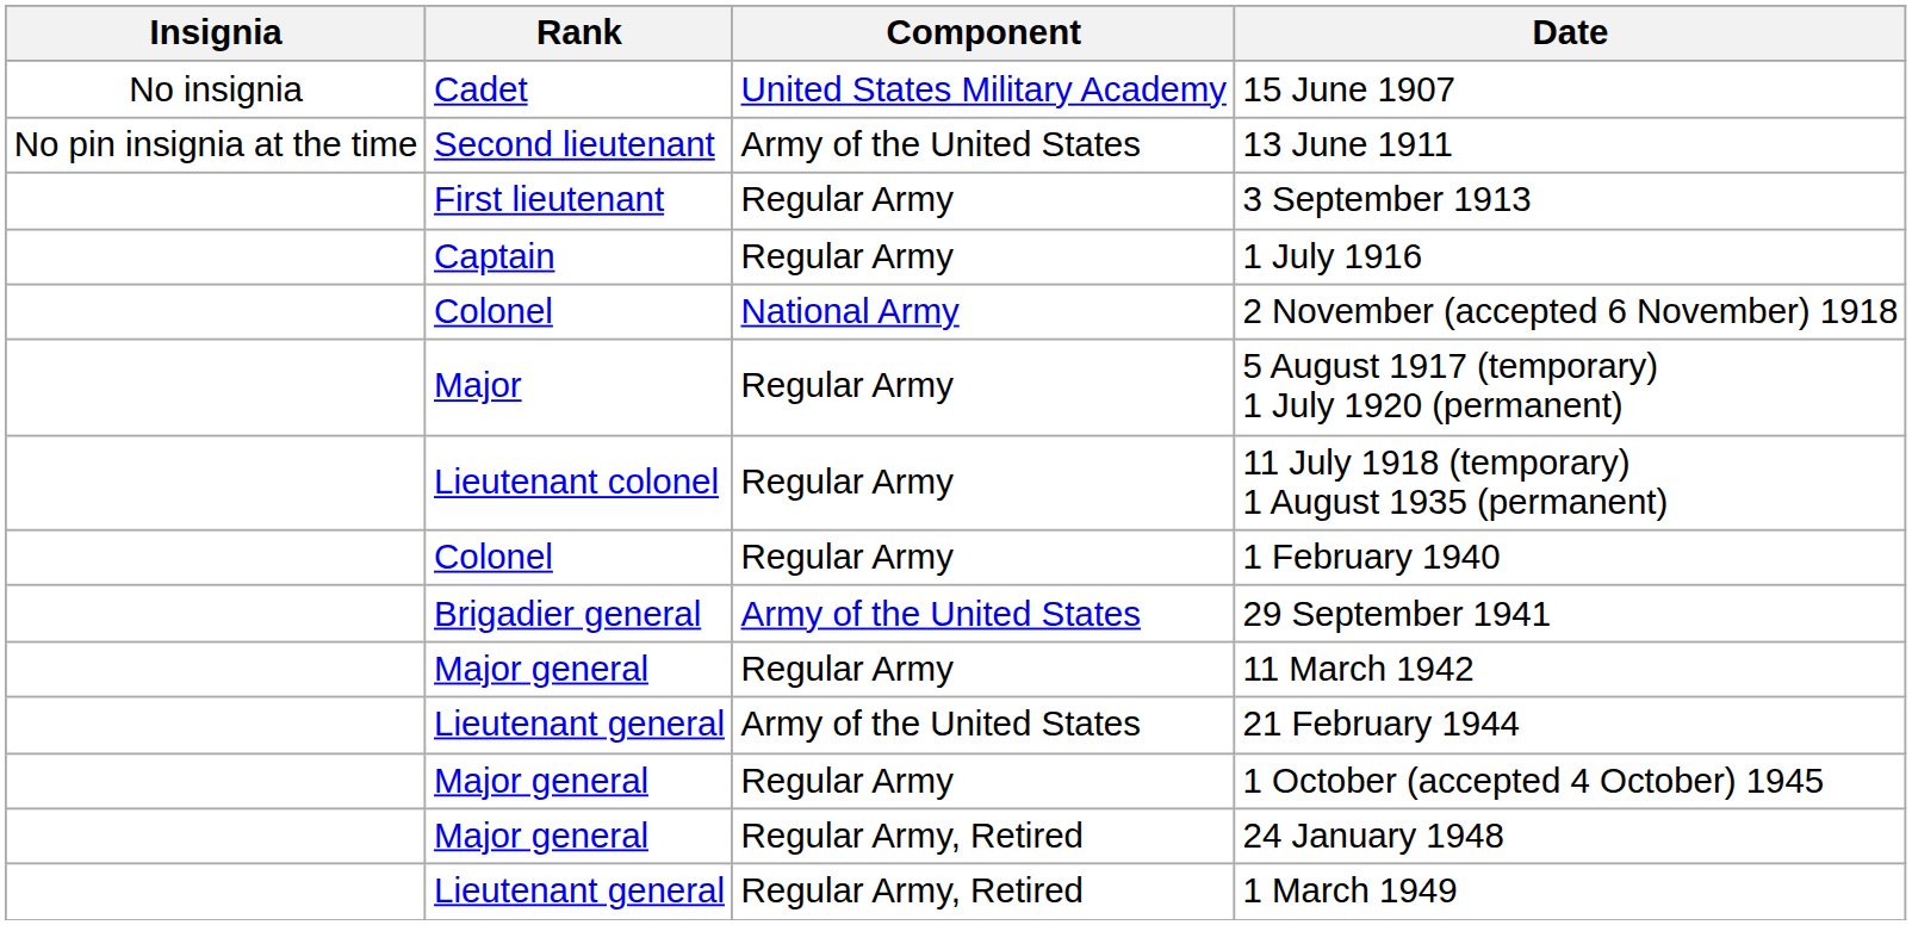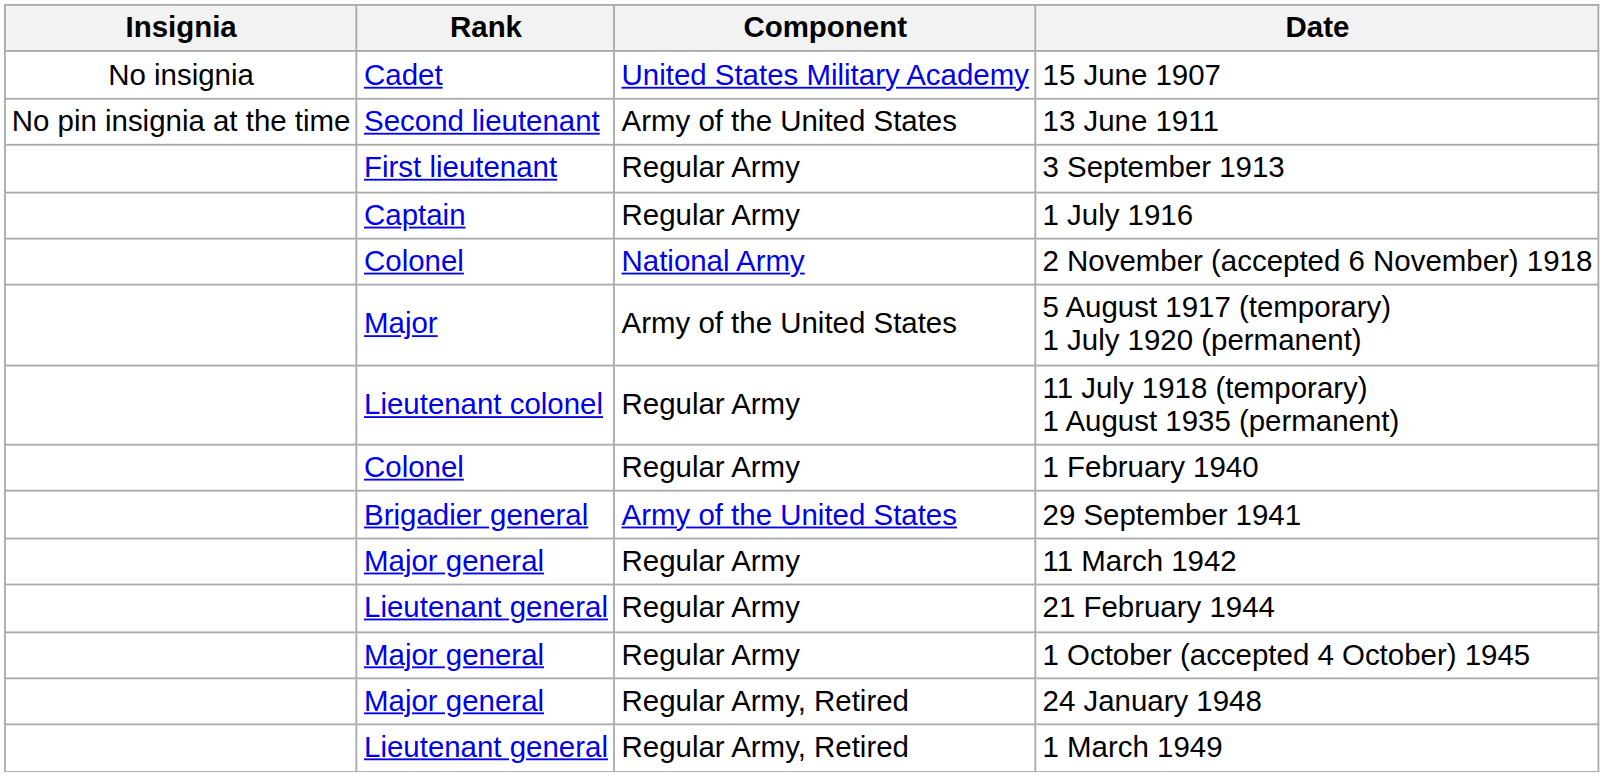5 August 1917 (temporary) 1 July 1920 (permanent) | Component: Regular Army -> Army of the United States
21 February 1944 | Component: Army of the United States -> Regular Army
